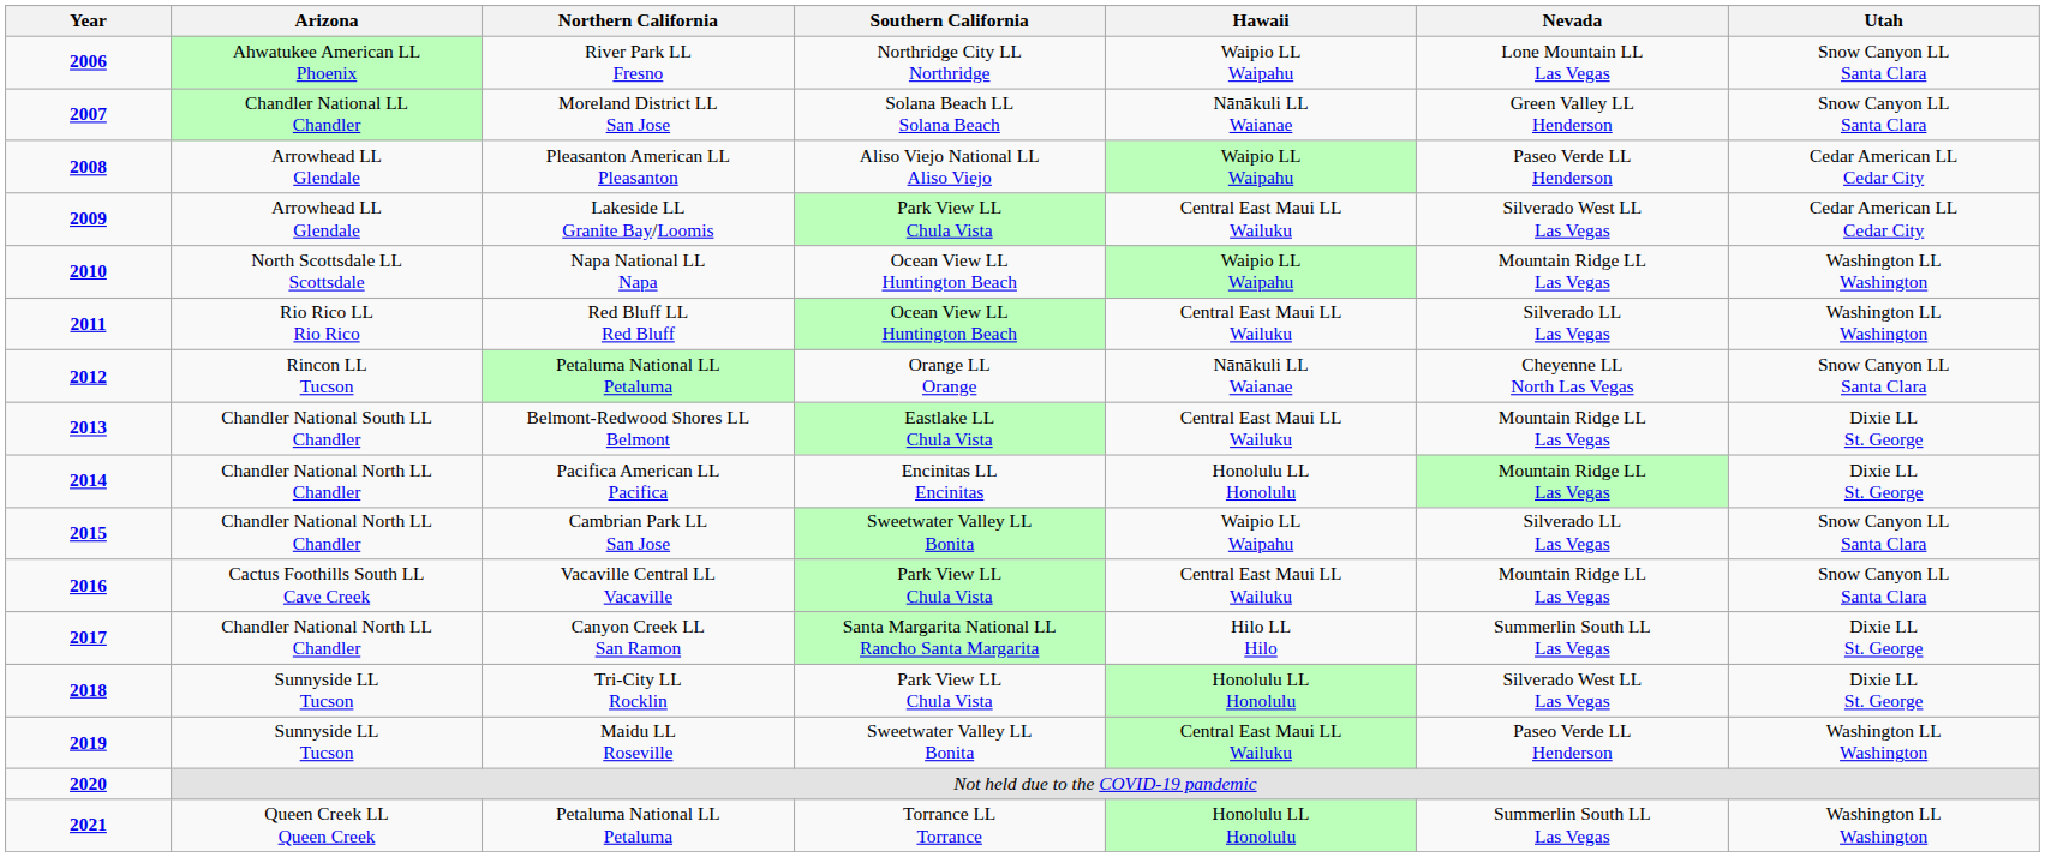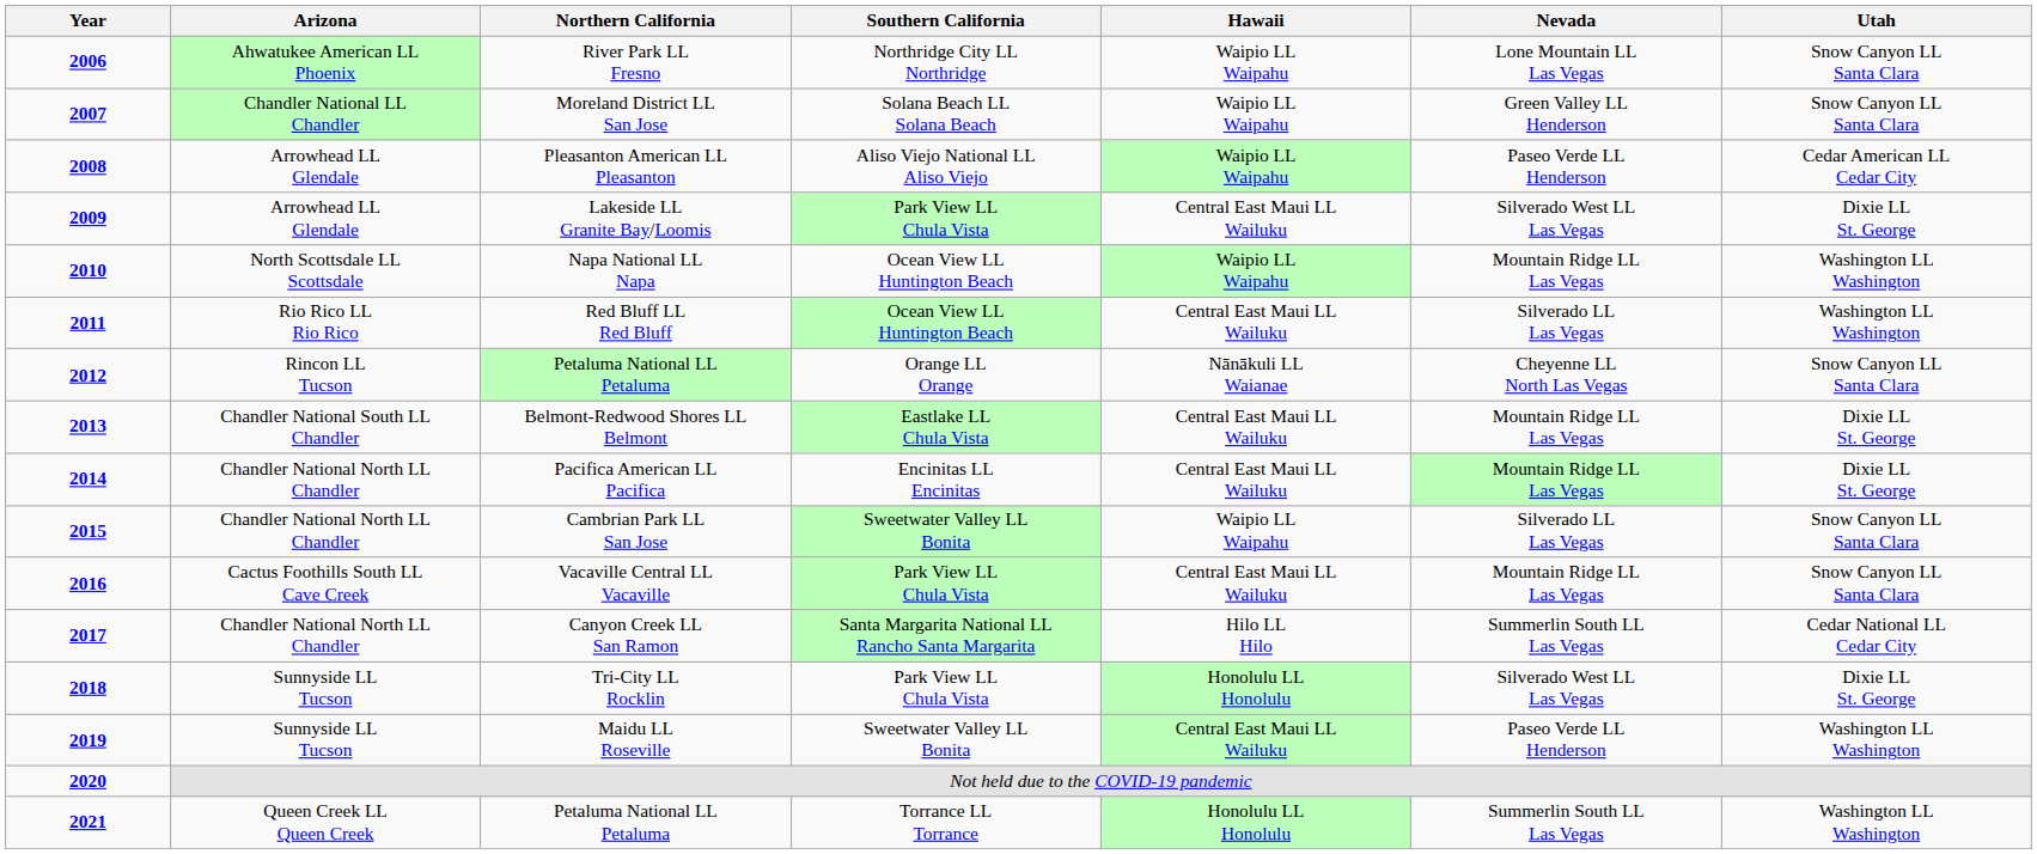Moreland District LL San Jose | Hawaii: Nānākuli LL Waianae -> Waipio LL Waipahu
Lakeside LL Granite Bay/Loomis | Utah: Cedar American LL Cedar City -> Dixie LL St. George
Pacifica American LL Pacifica | Hawaii: Honolulu LL Honolulu -> Central East Maui LL Wailuku
Canyon Creek LL San Ramon | Utah: Dixie LL St. George -> Cedar National LL Cedar City
